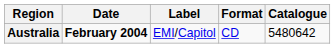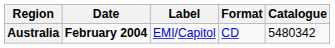Australia | Catalogue: 5480642 -> 5480342
